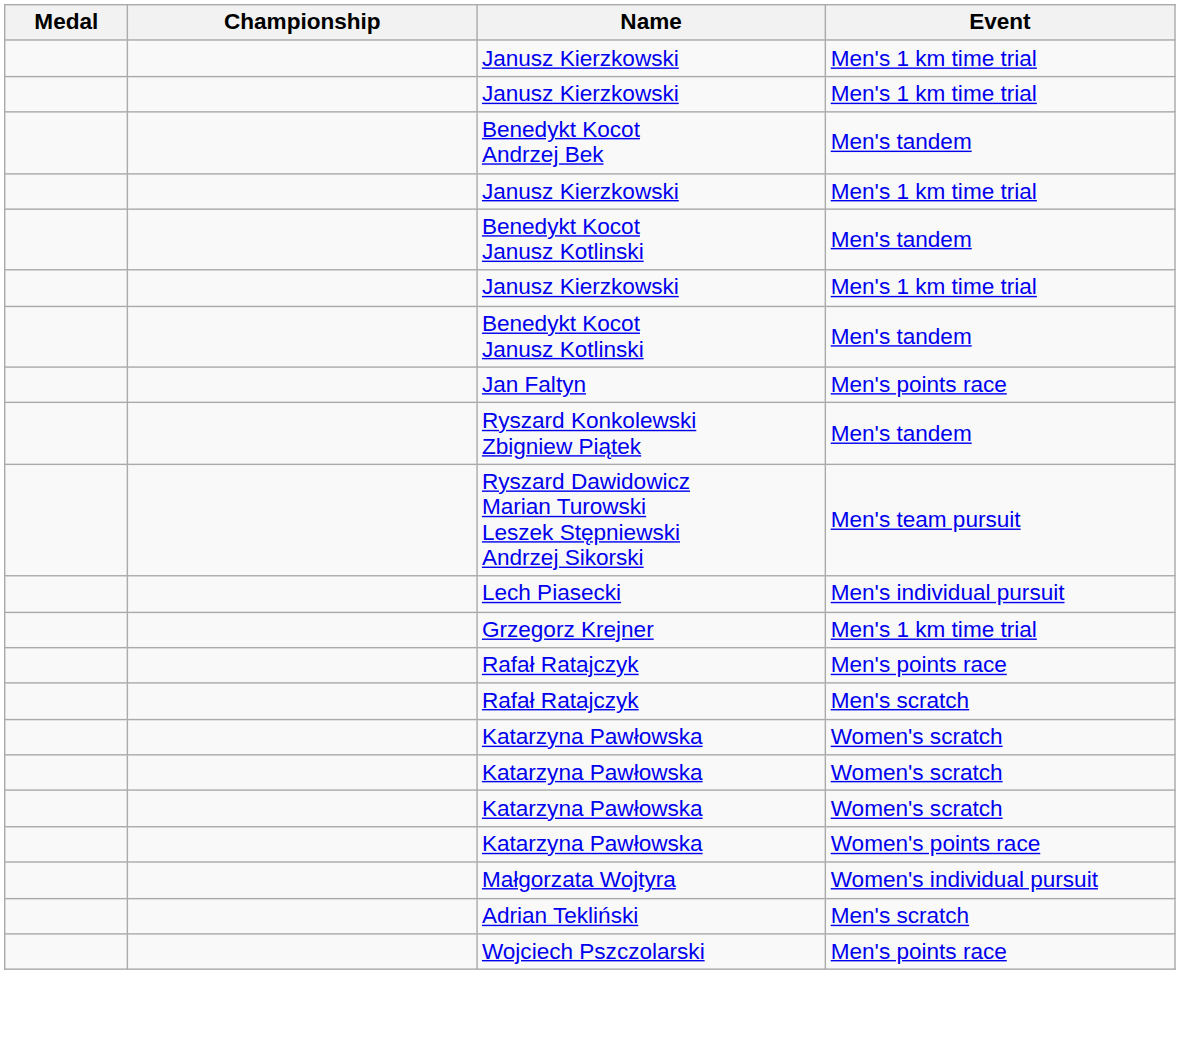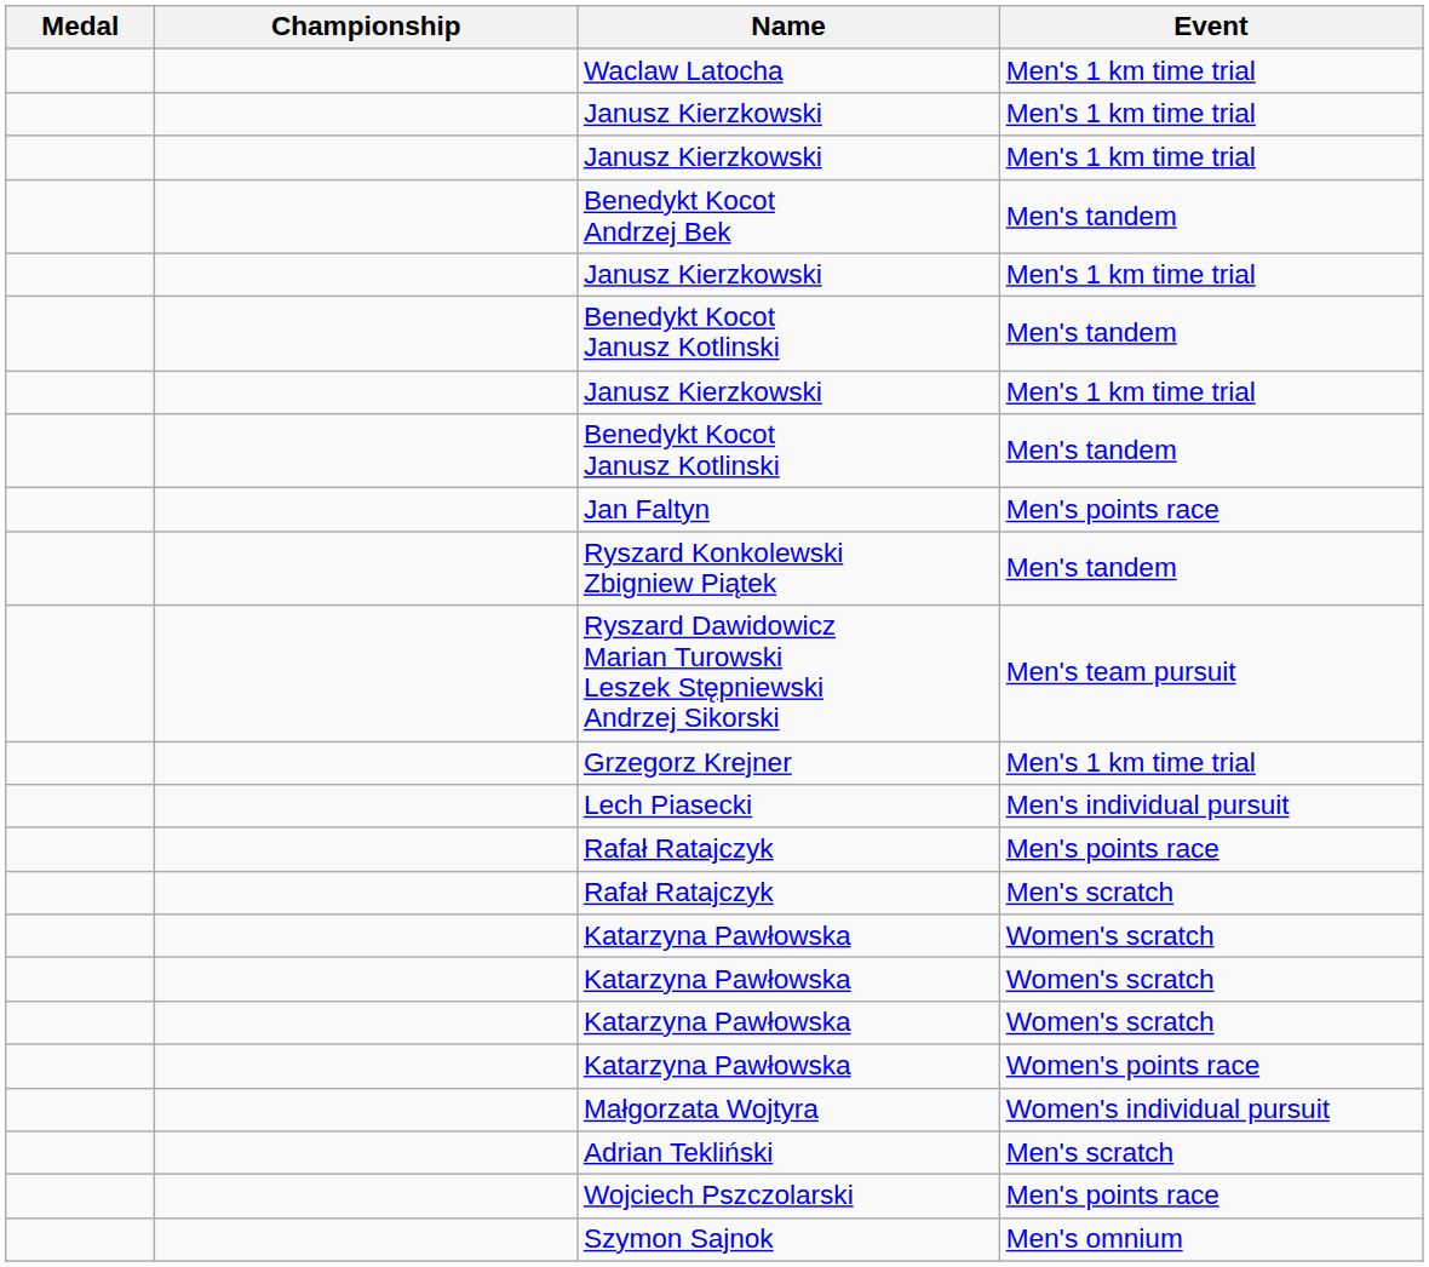+ row: Waclaw Latocha | Men's 1 km time trial
rows swapped: Lech Piasecki <-> Grzegorz Krejner
+ row: Szymon Sajnok | Men's omnium
